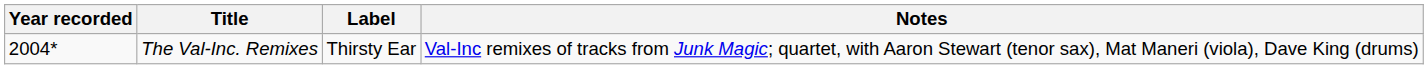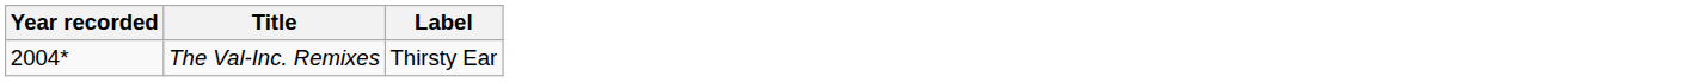- column: Notes | Val-Inc remixes of tracks from Junk Magic; quartet, with Aaron Stewart (tenor sax), Mat Maneri (viola), Dave King (drums)
